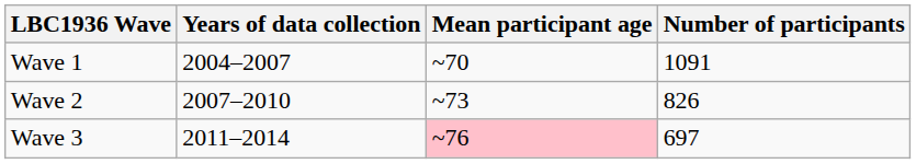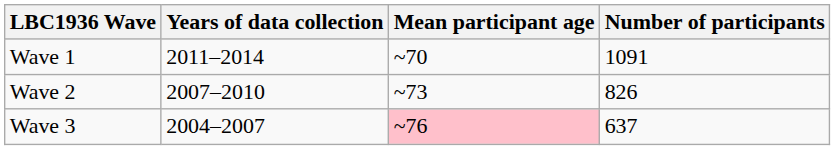Wave 1 | Years of data collection: 2004–2007 -> 2011–2014
Wave 3 | Years of data collection: 2011–2014 -> 2004–2007
Wave 3 | Number of participants: 697 -> 637
